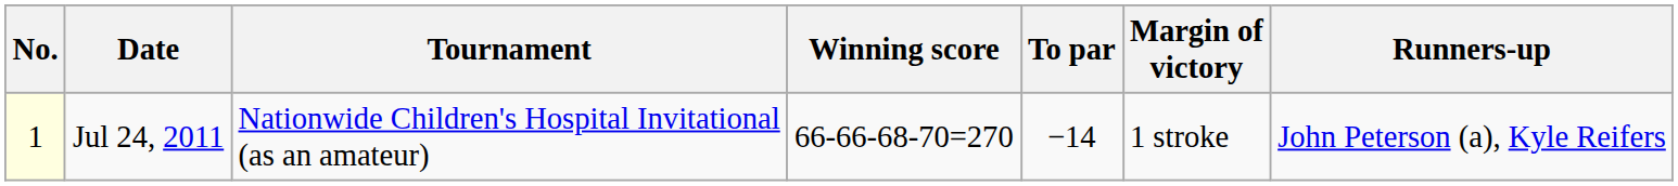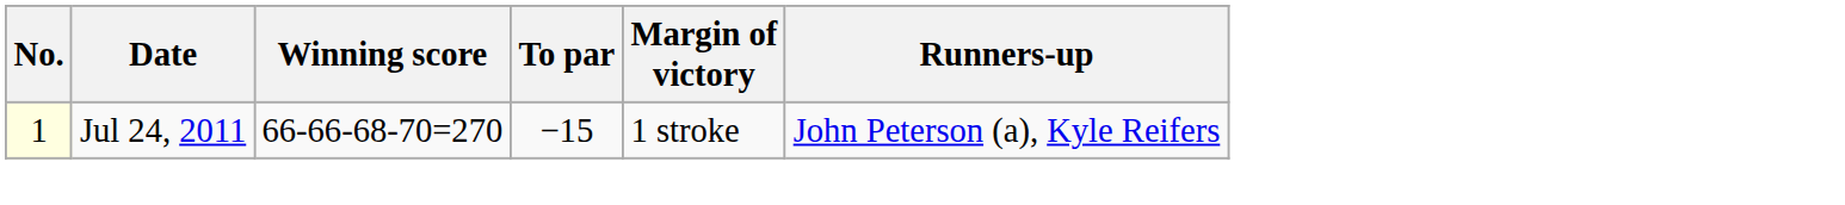- column: Tournament | Nationwide Children's Hospital Invitational (as an amateur)
Jul 24, 2011 | To par: −14 -> −15
